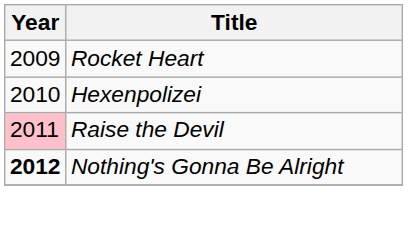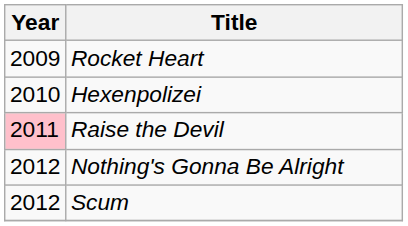Nothing's Gonna Be Alright | Year: bold -> normal
+ row: 2012 | Scum
